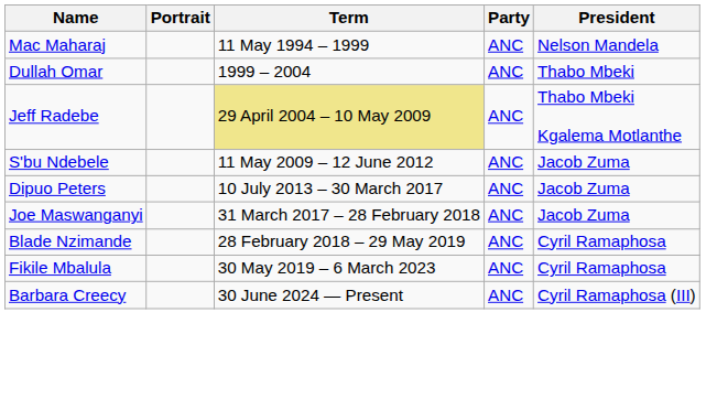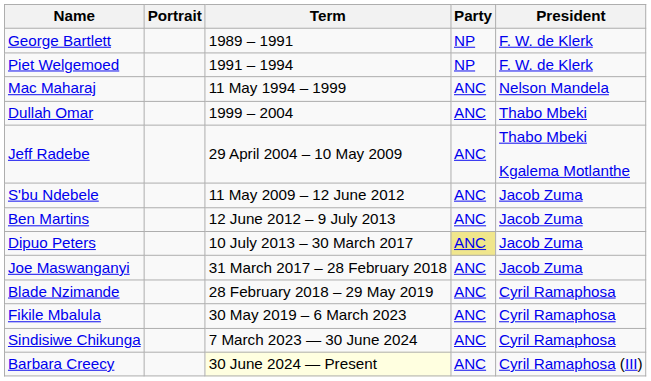+ row: George Bartlett | 1989 – 1991 | NP | F. W. de Klerk
+ row: Piet Welgemoed | 1991 – 1994 | NP | F. W. de Klerk
Jeff Radebe | Term: khaki background -> no background
+ row: Ben Martins | 12 June 2012 – 9 July 2013 | ANC | Jacob Zuma
Dipuo Peters | Party: no background -> khaki background
+ row: Sindisiwe Chikunga | 7 March 2023 — 30 June 2024 | ANC | Cyril Ramaphosa
Barbara Creecy | Term: no background -> lightyellow background
